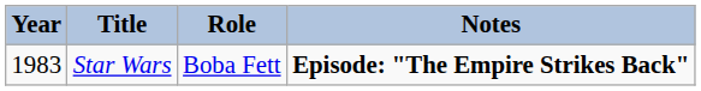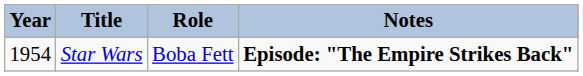Star Wars | Year: 1983 -> 1954
